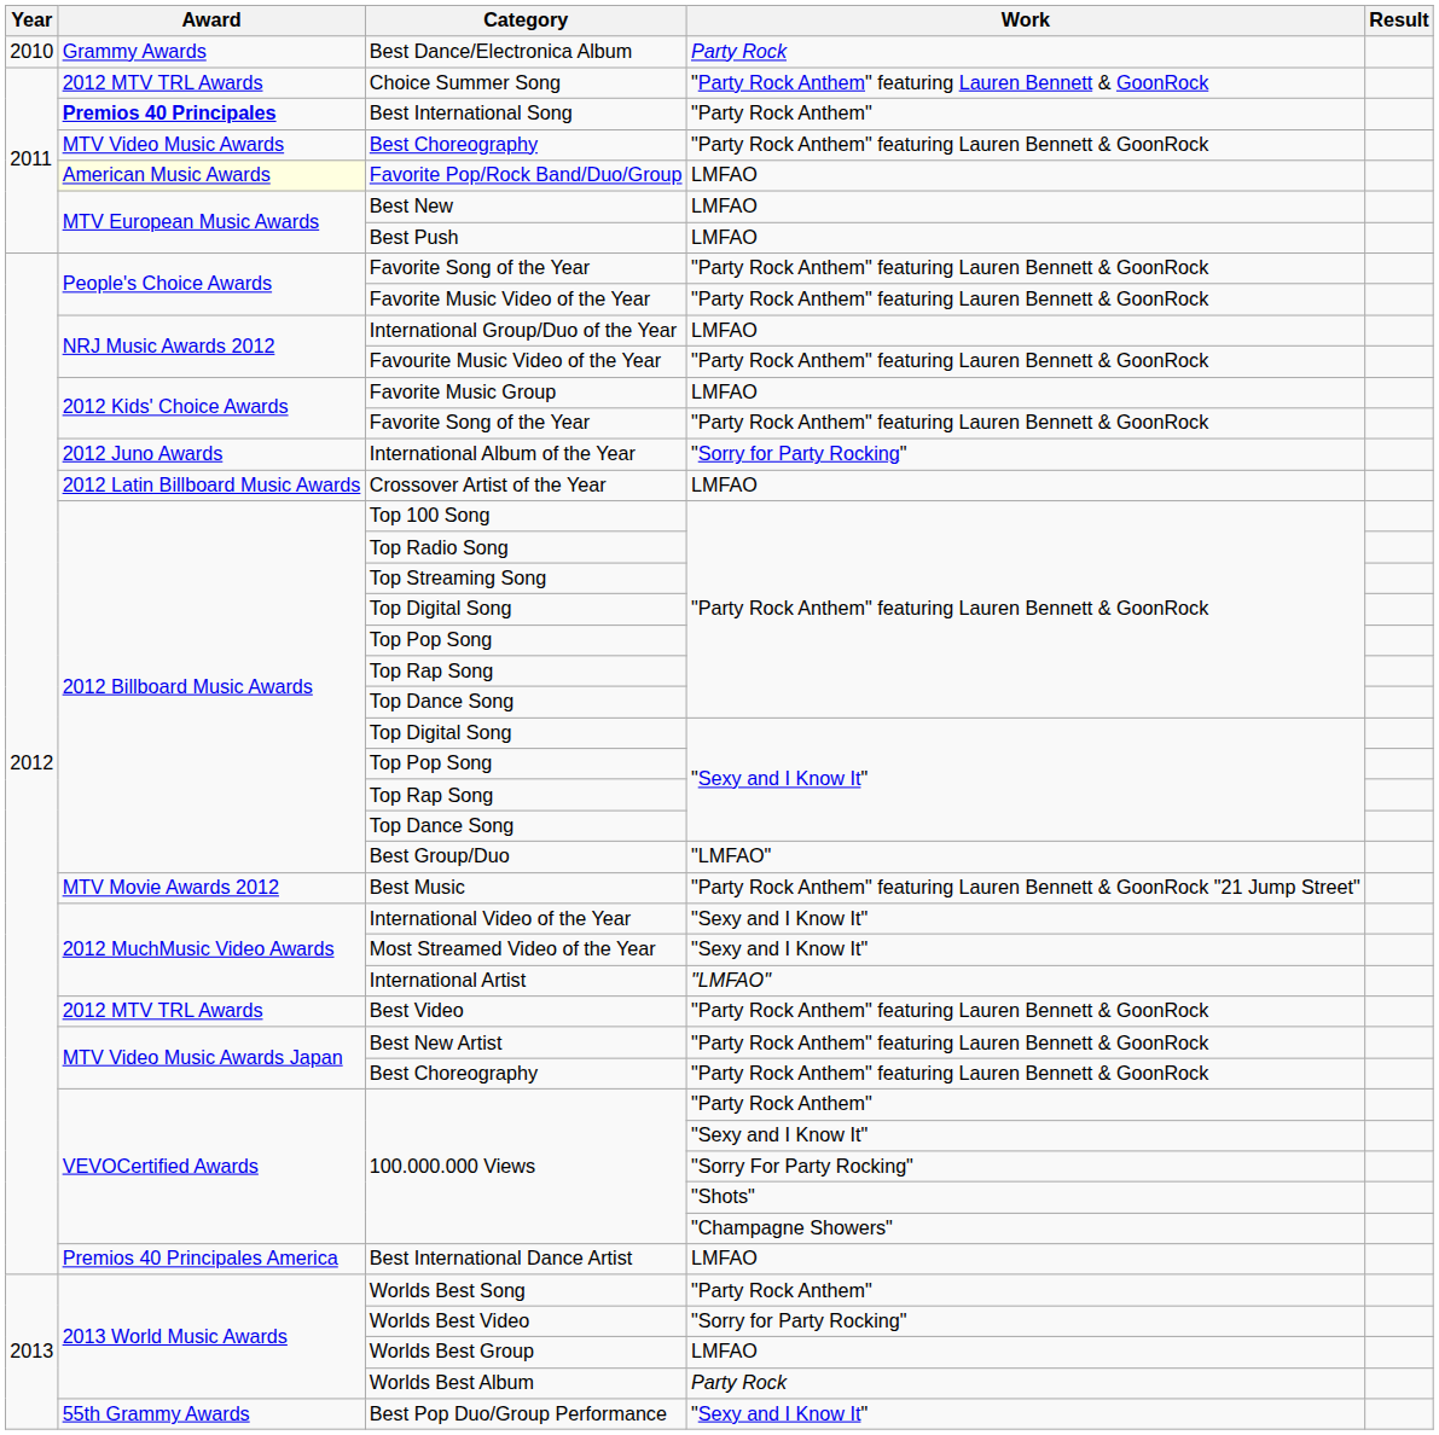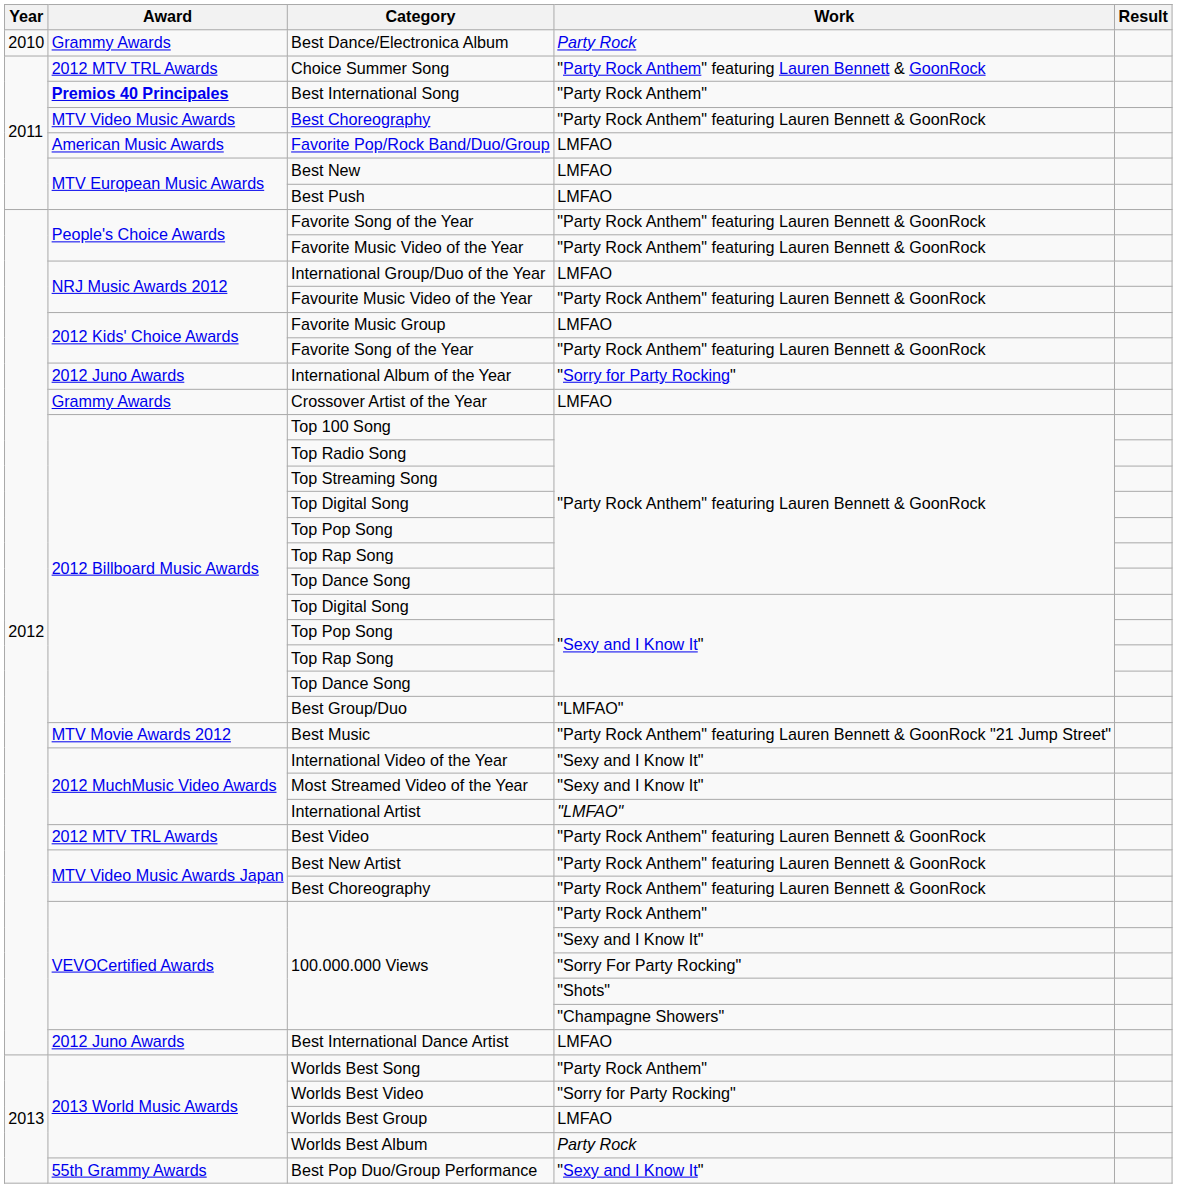Favorite Pop/Rock Band/Duo/Group | Award: lightyellow background -> no background
Crossover Artist of the Year | Award: 2012 Latin Billboard Music Awards -> Grammy Awards
Best International Dance Artist | Award: Premios 40 Principales America -> 2012 Juno Awards
